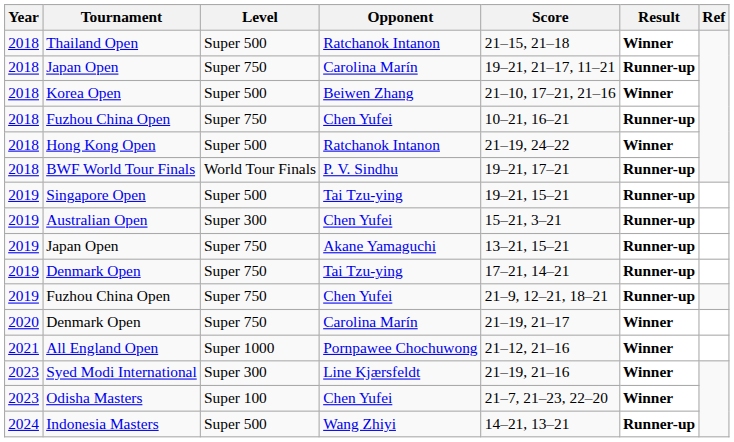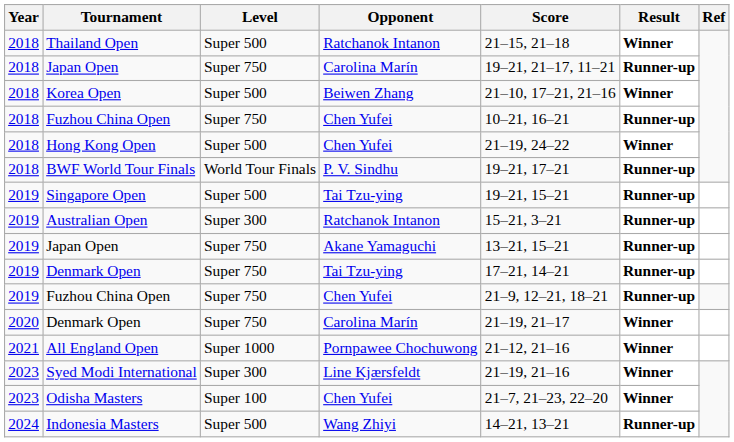Hong Kong Open | Opponent: Ratchanok Intanon -> Chen Yufei
Australian Open | Opponent: Chen Yufei -> Ratchanok Intanon
